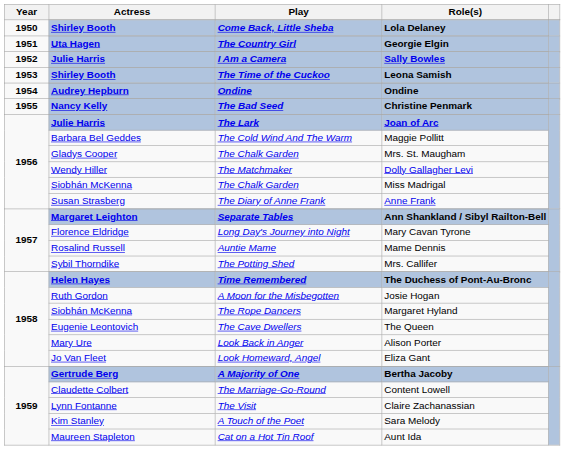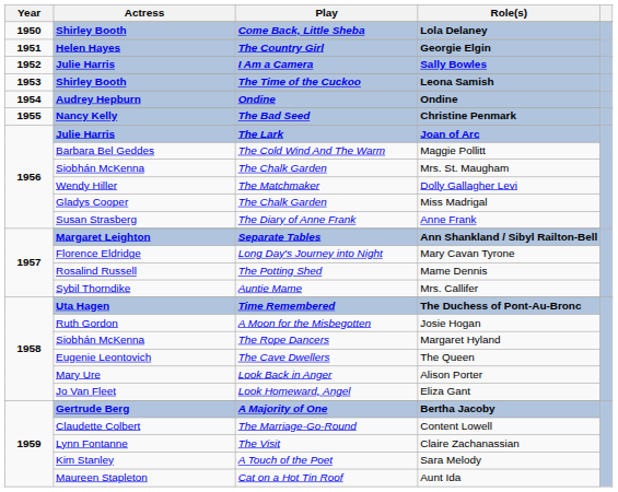Georgie Elgin | Actress: Uta Hagen -> Helen Hayes
Mrs. St. Maugham | Actress: Gladys Cooper -> Siobhán McKenna
Miss Madrigal | Actress: Siobhán McKenna -> Gladys Cooper
Mame Dennis | Play: Auntie Mame -> The Potting Shed
Mrs. Callifer | Play: The Potting Shed -> Auntie Mame
The Duchess of Pont-Au-Bronc | Actress: Helen Hayes -> Uta Hagen
